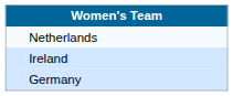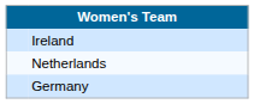rows swapped: Ireland <-> Netherlands
